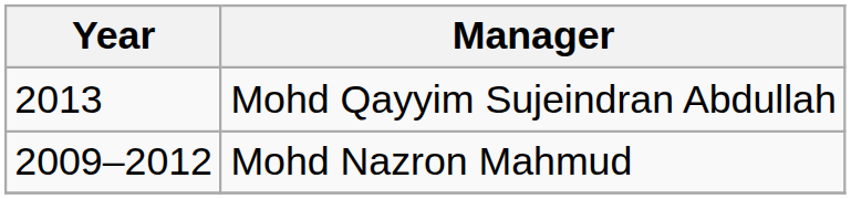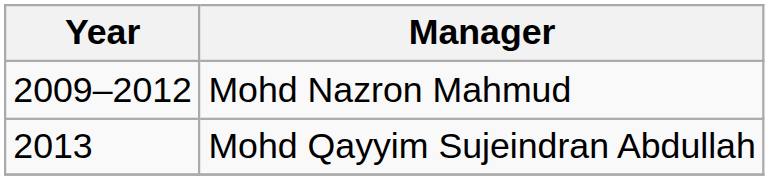rows swapped: Mohd Nazron Mahmud <-> Mohd Qayyim Sujeindran Abdullah
